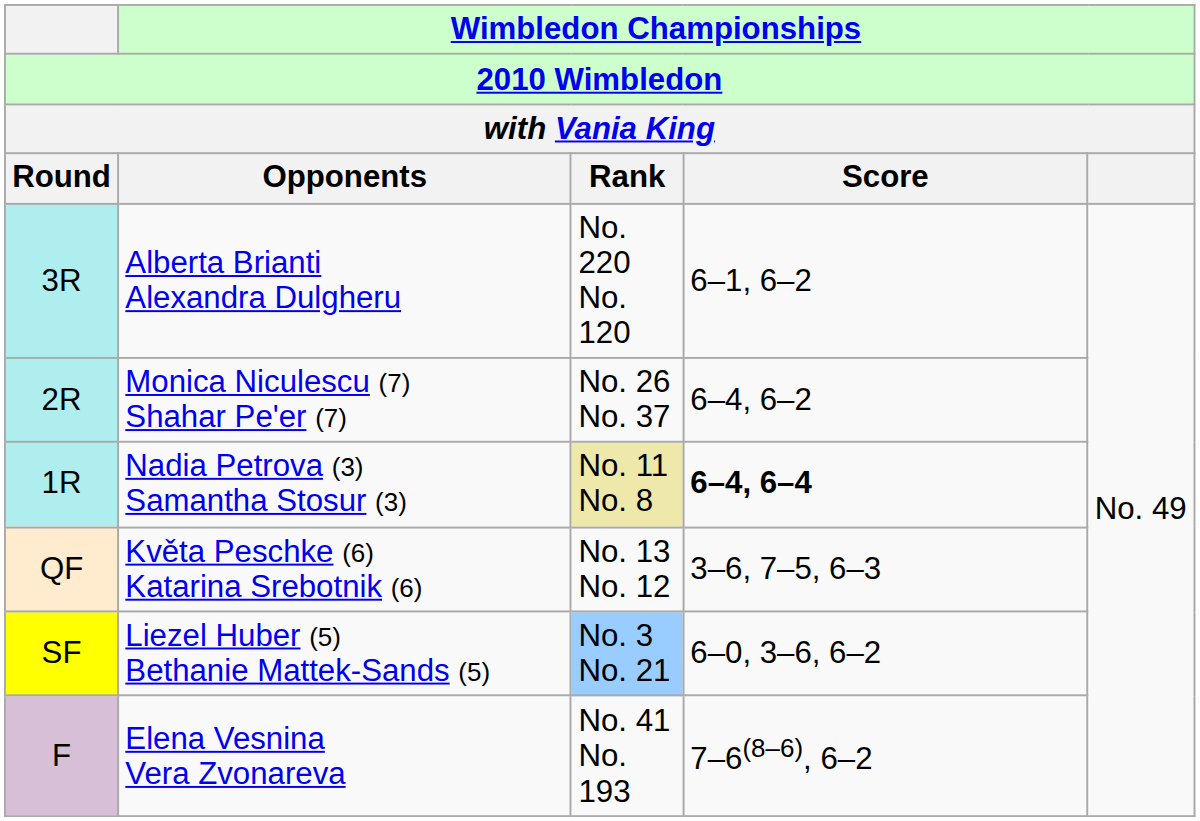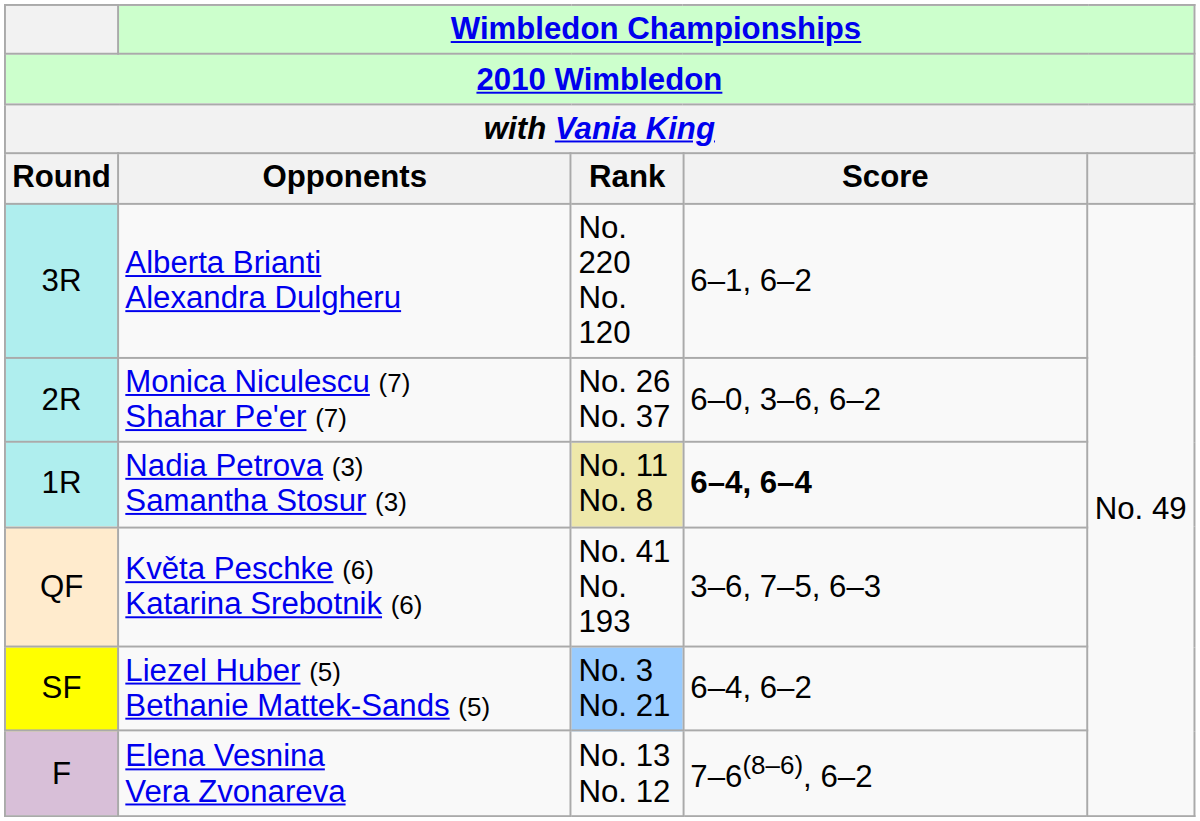Monica Niculescu (7) Shahar Pe'er (7) | Wimbledon Championships / Score: 6–4, 6–2 -> 6–0, 3–6, 6–2
Květa Peschke (6) Katarina Srebotnik (6) | Wimbledon Championships / Rank: No. 13 No. 12 -> No. 41 No. 193
Liezel Huber (5) Bethanie Mattek-Sands (5) | Wimbledon Championships / Score: 6–0, 3–6, 6–2 -> 6–4, 6–2
Elena Vesnina Vera Zvonareva | Wimbledon Championships / Rank: No. 41 No. 193 -> No. 13 No. 12
